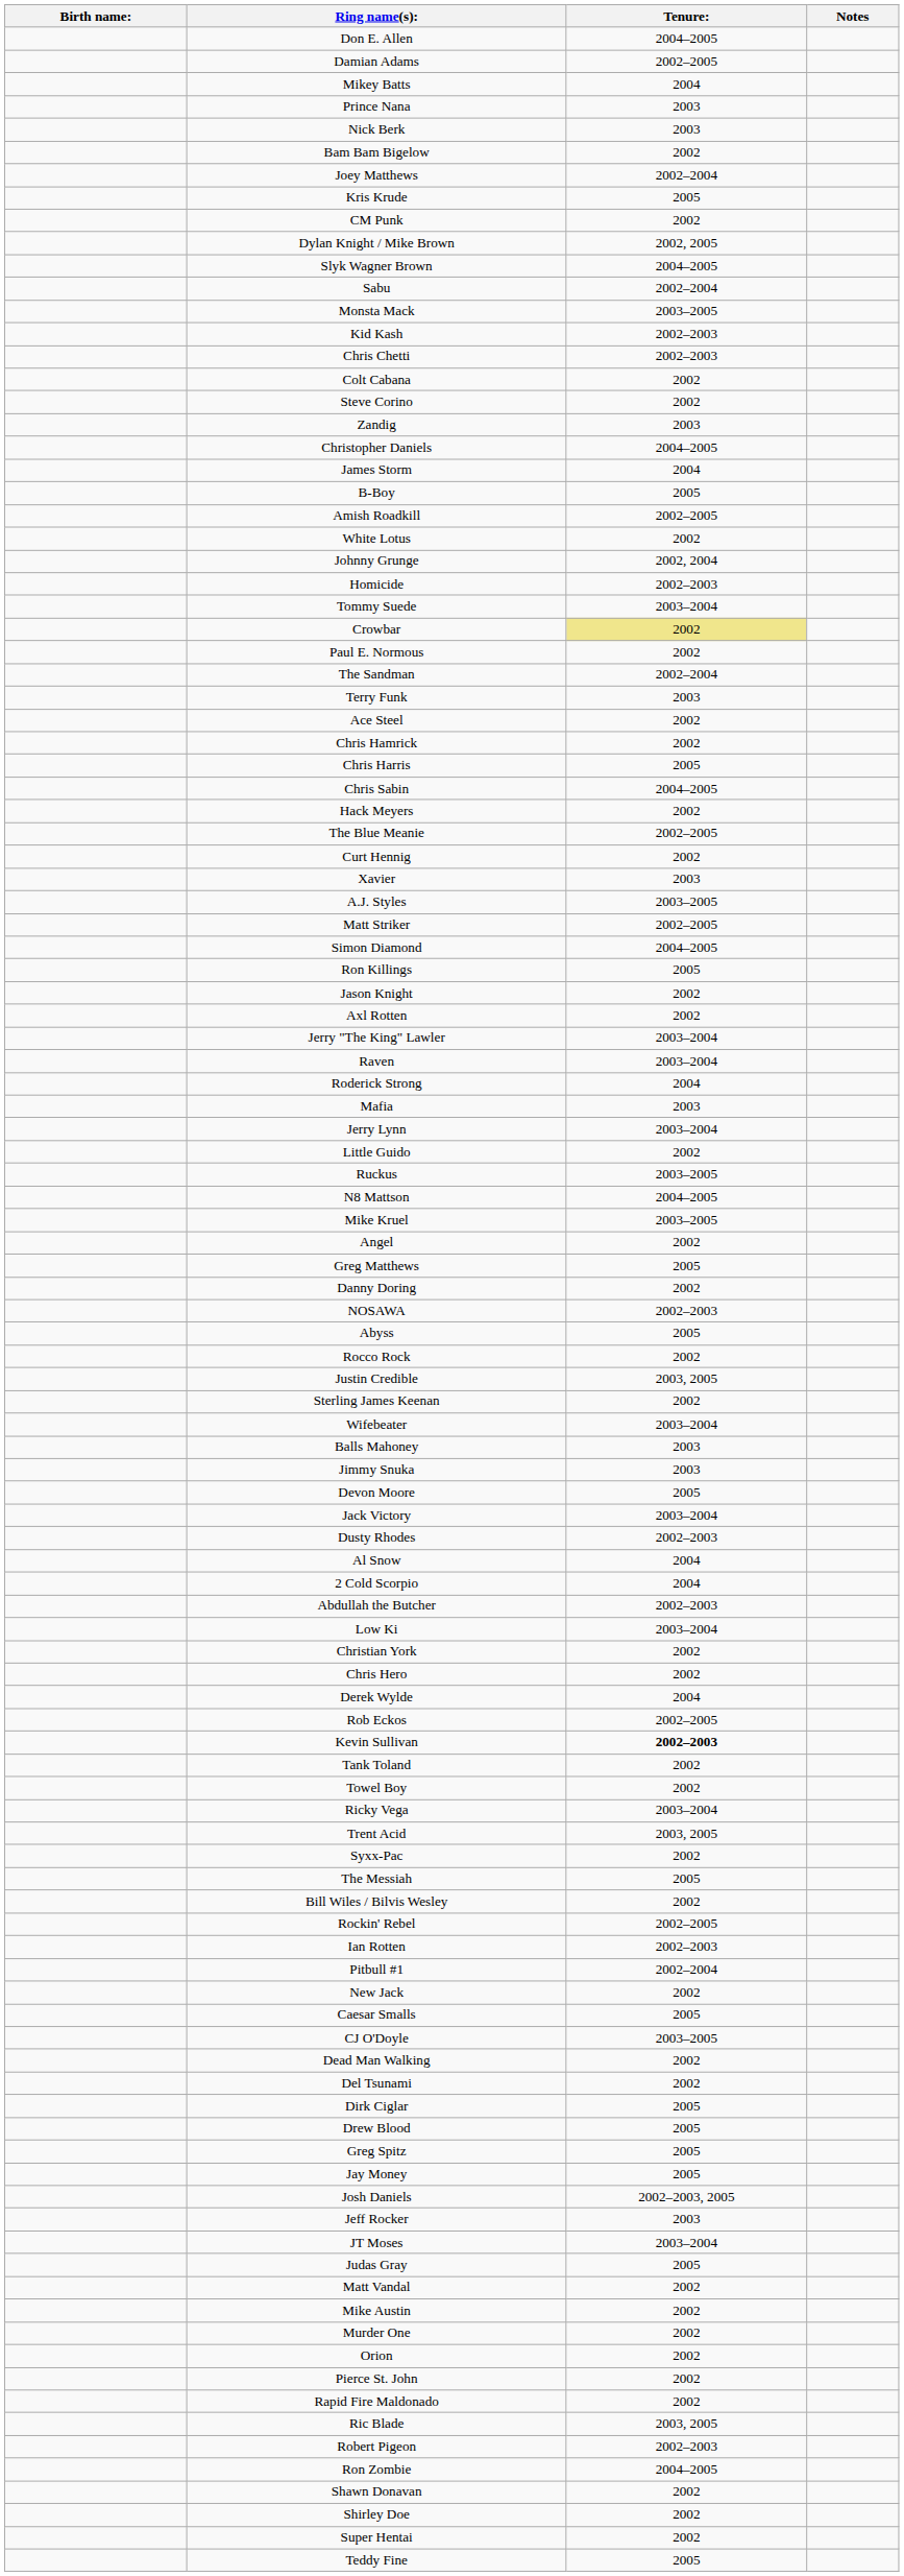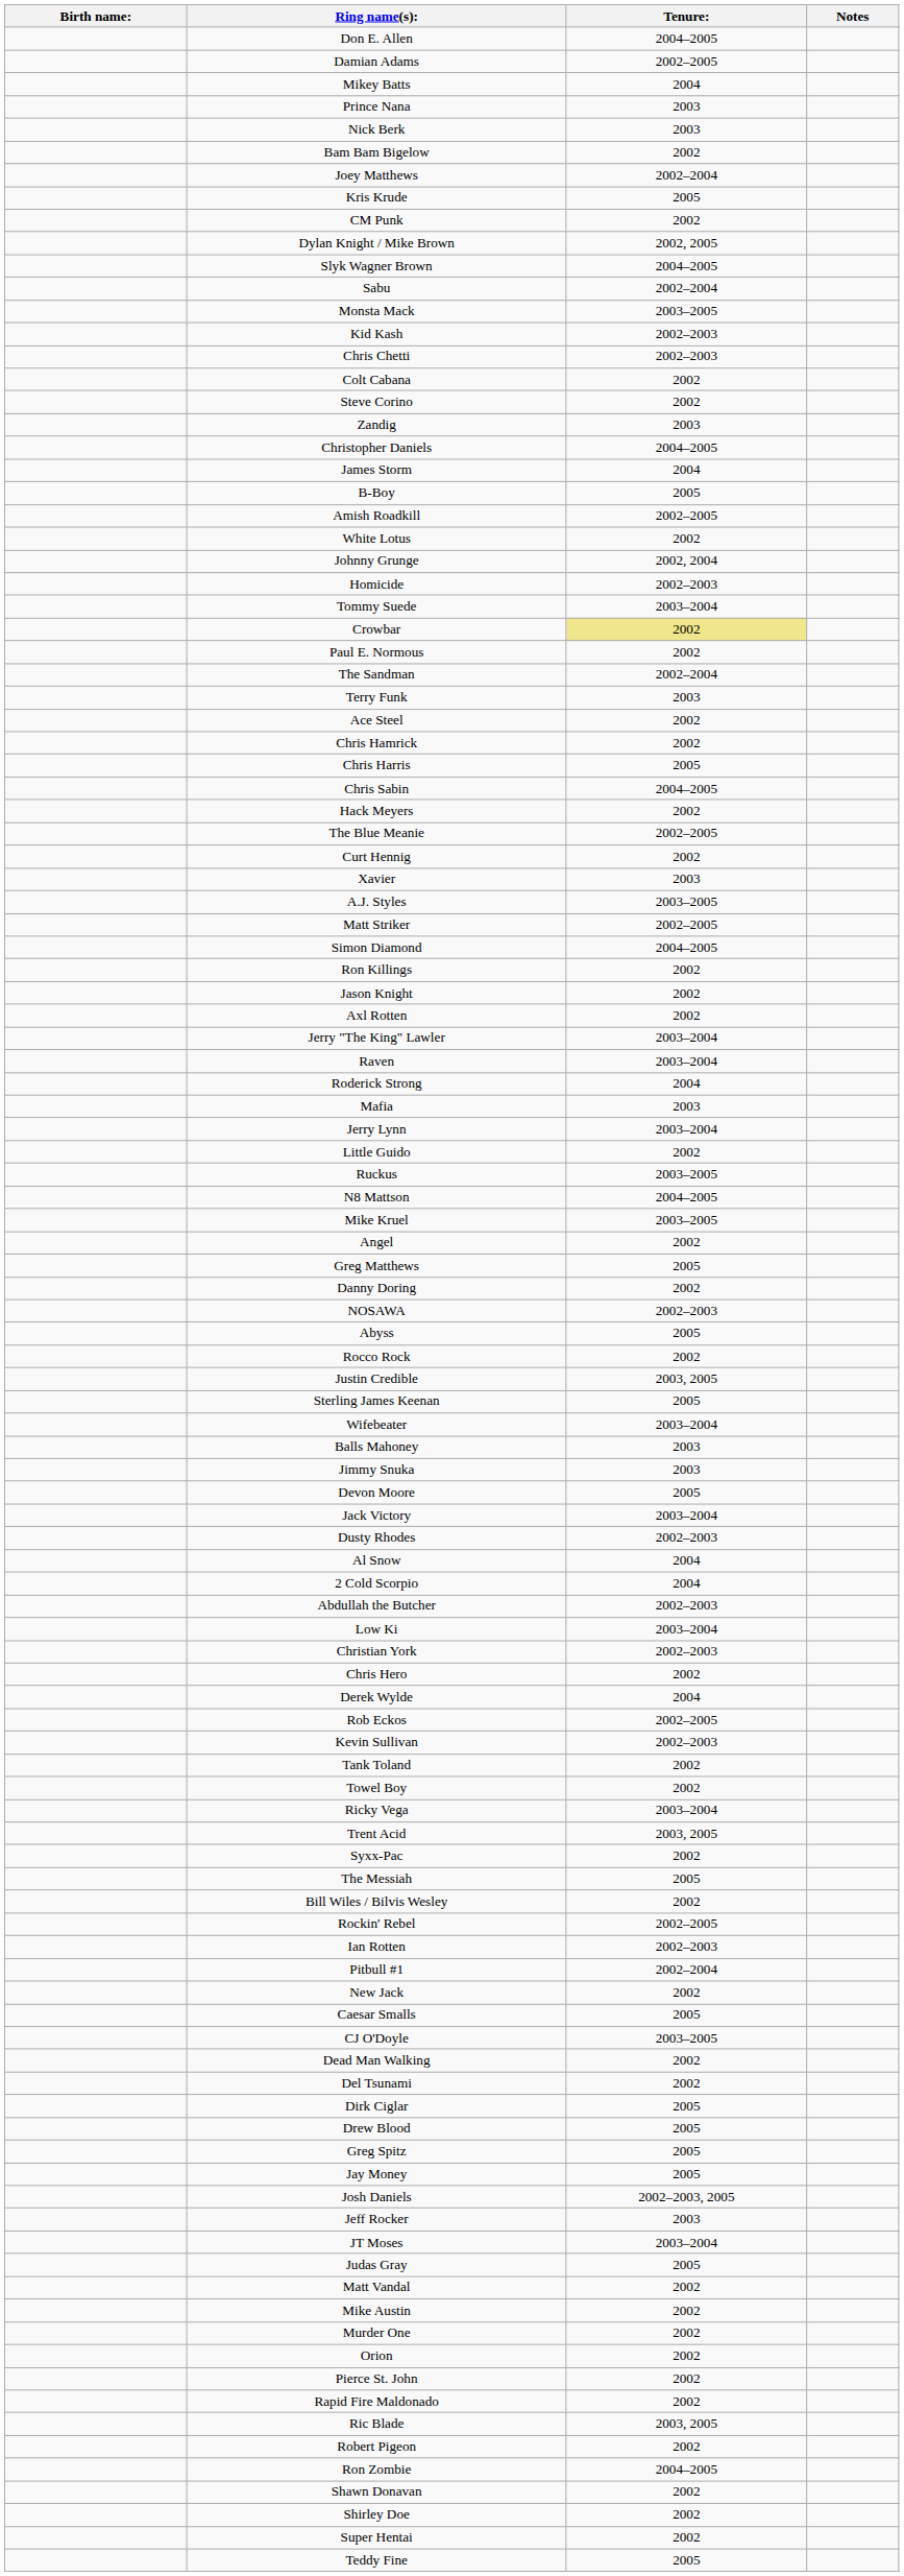Ron Killings | Tenure:: 2005 -> 2002
Sterling James Keenan | Tenure:: 2002 -> 2005
Christian York | Tenure:: 2002 -> 2002–2003
Kevin Sullivan | Tenure:: bold -> normal
Robert Pigeon | Tenure:: 2002–2003 -> 2002
